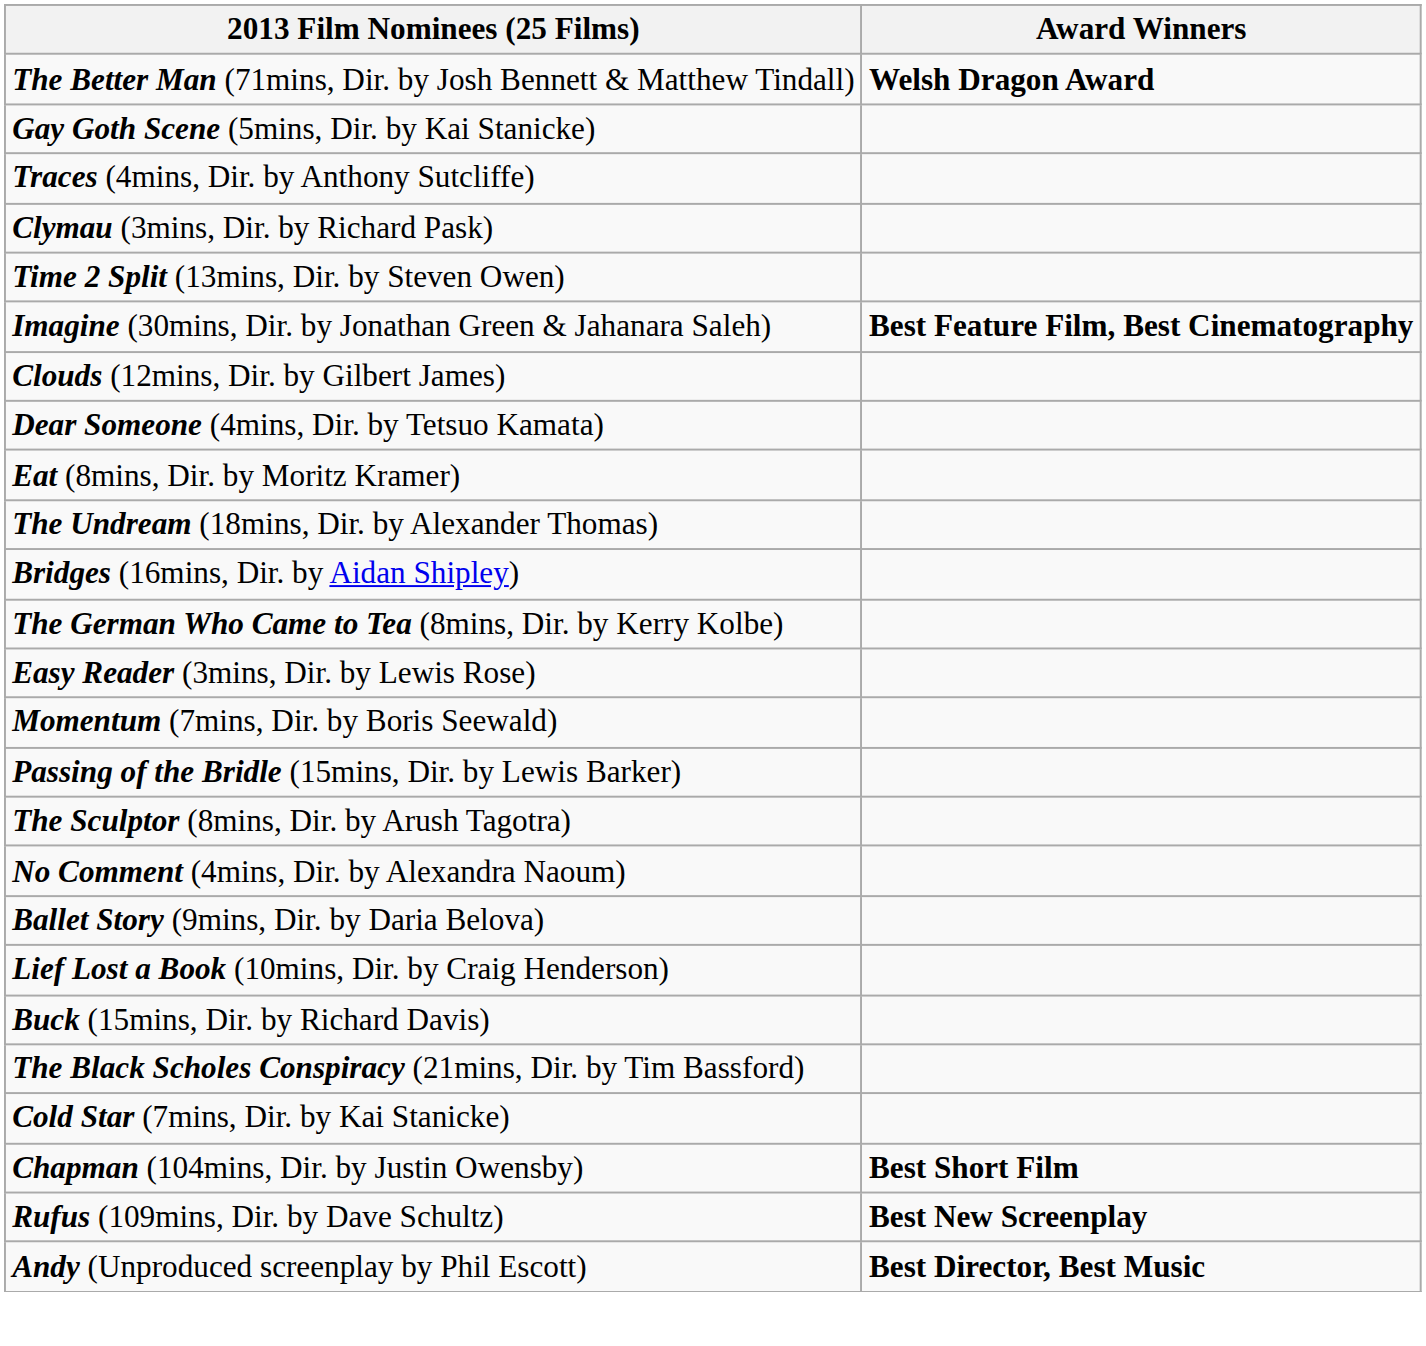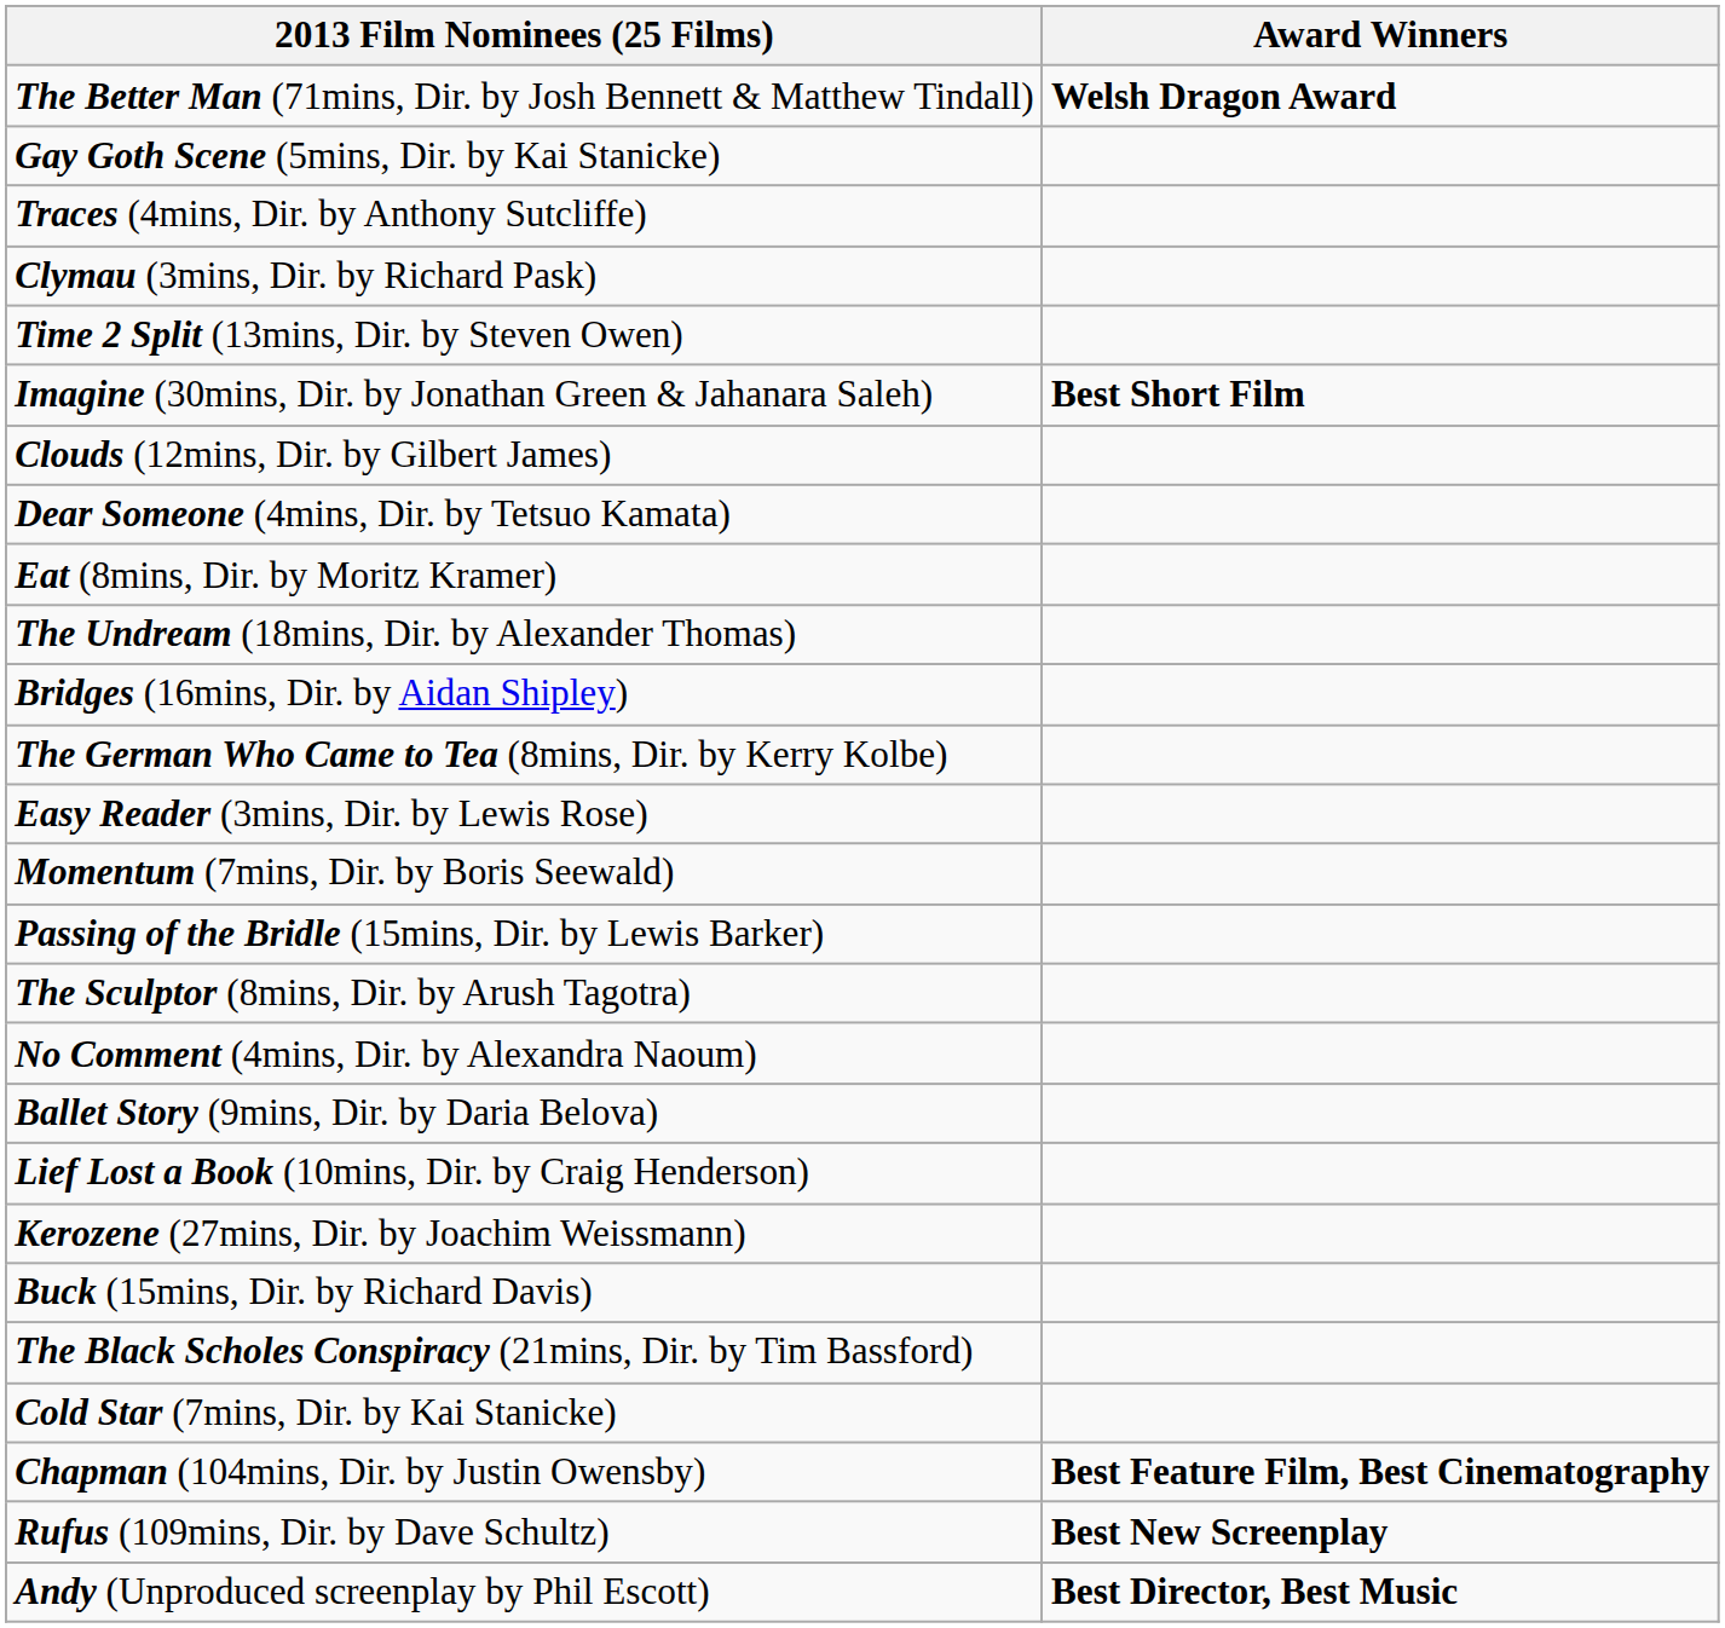Imagine (30mins, Dir. by Jonathan Green & Jahanara Saleh) | Award Winners: Best Feature Film, Best Cinematography -> Best Short Film
+ row: Kerozene (27mins, Dir. by Joachim Weissmann)
Chapman (104mins, Dir. by Justin Owensby) | Award Winners: Best Short Film -> Best Feature Film, Best Cinematography
